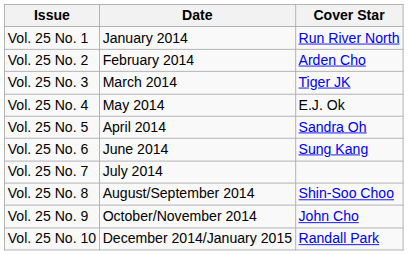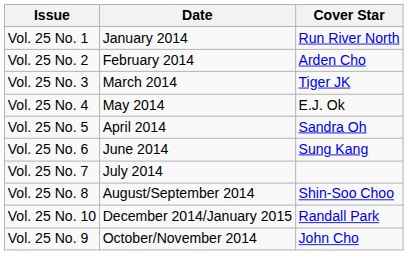rows swapped: Vol. 25 No. 9 <-> Vol. 25 No. 10
